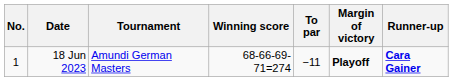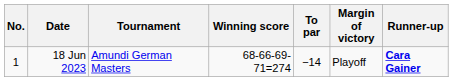18 Jun 2023 | To par: −11 -> −14
18 Jun 2023 | Margin of victory: bold -> normal
